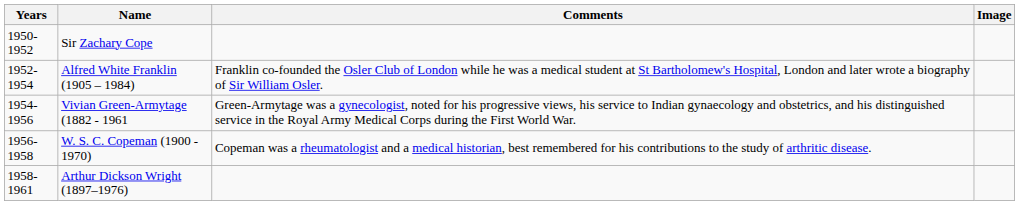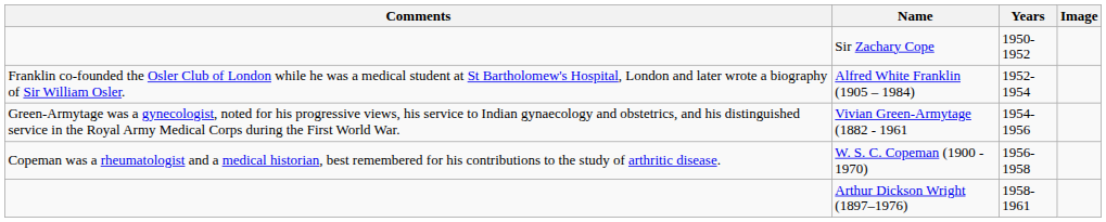columns swapped: Years <-> Comments
